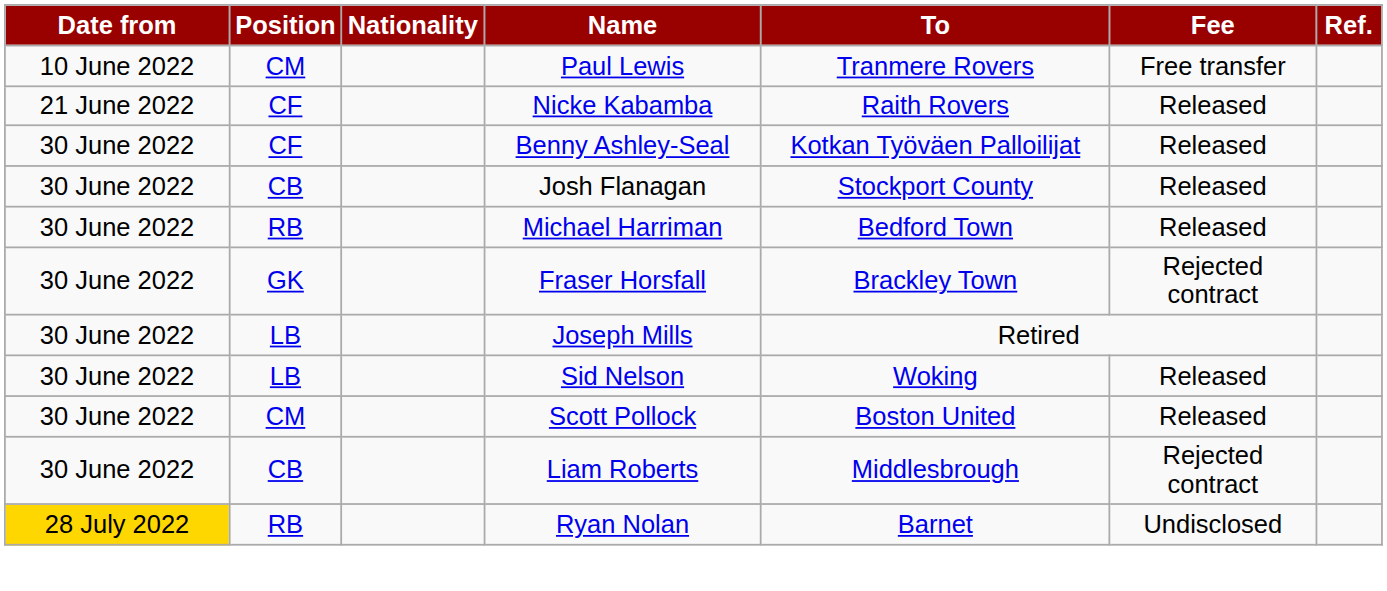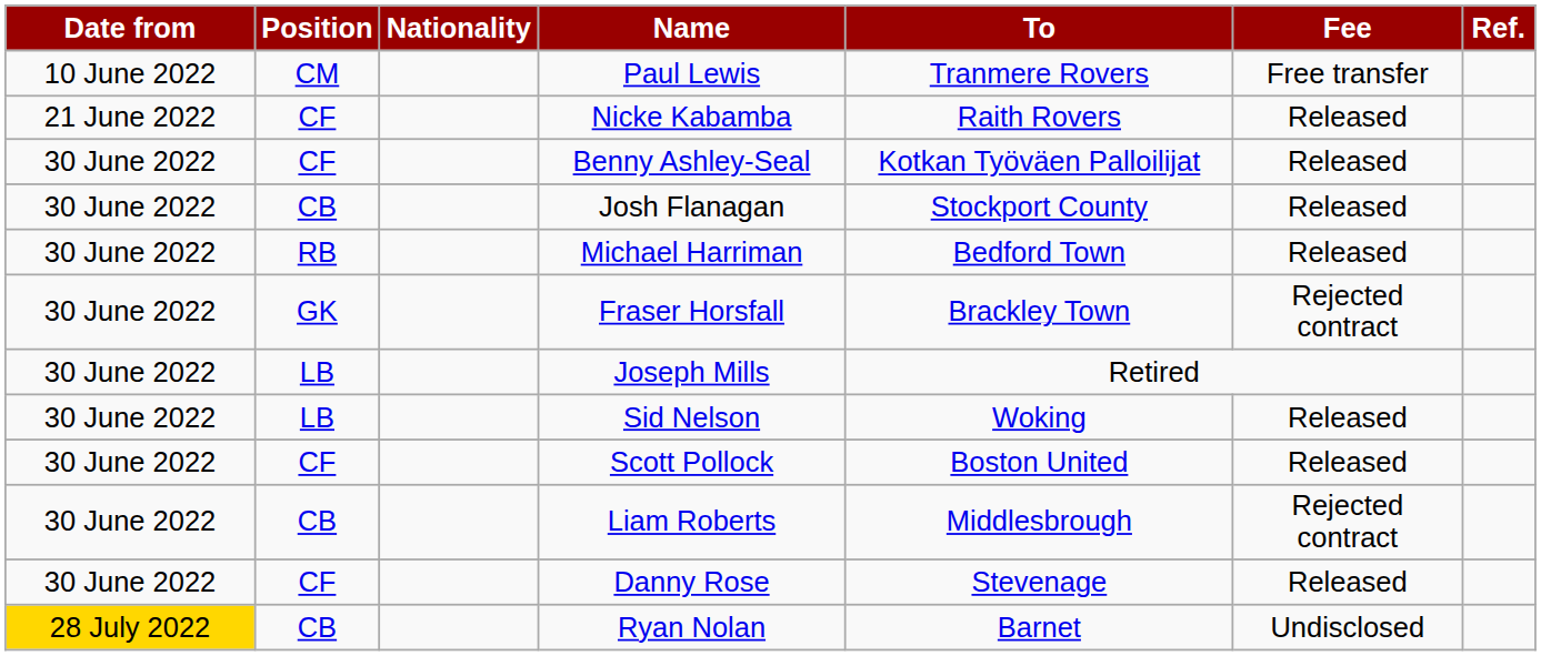Scott Pollock | Position: CM -> CF
+ row: 30 June 2022 | CF | Danny Rose | Stevenage | Released
Ryan Nolan | Position: RB -> CB
